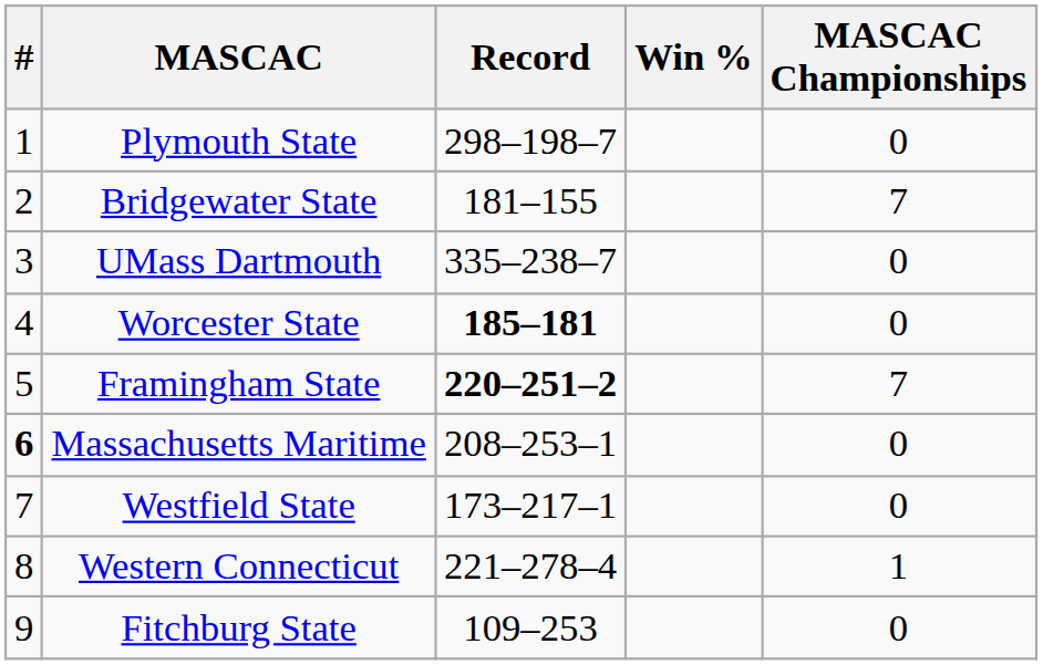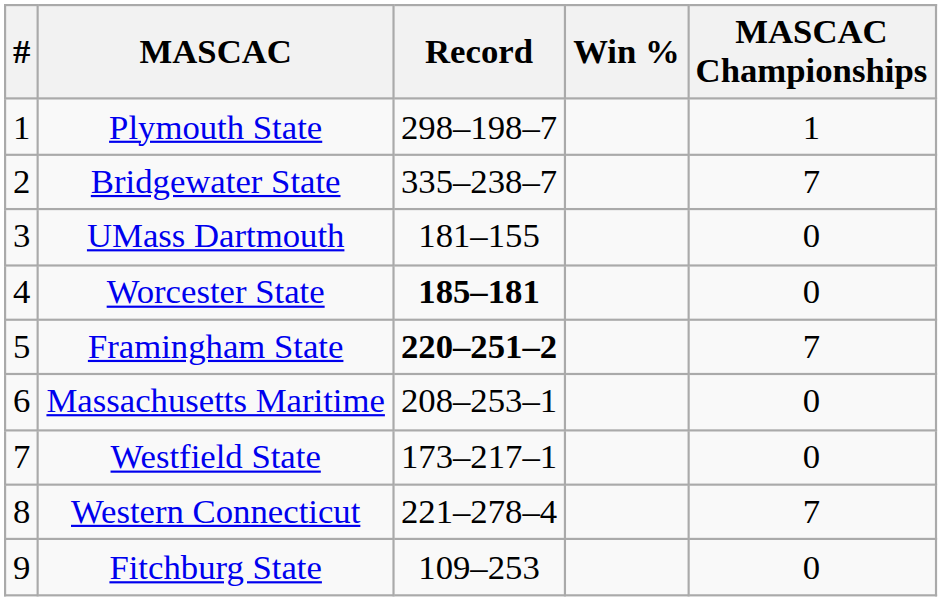Plymouth State | MASCAC Championships: 0 -> 1
Bridgewater State | Record: 181–155 -> 335–238–7
UMass Dartmouth | Record: 335–238–7 -> 181–155
Massachusetts Maritime | #: bold -> normal
Western Connecticut | MASCAC Championships: 1 -> 7
